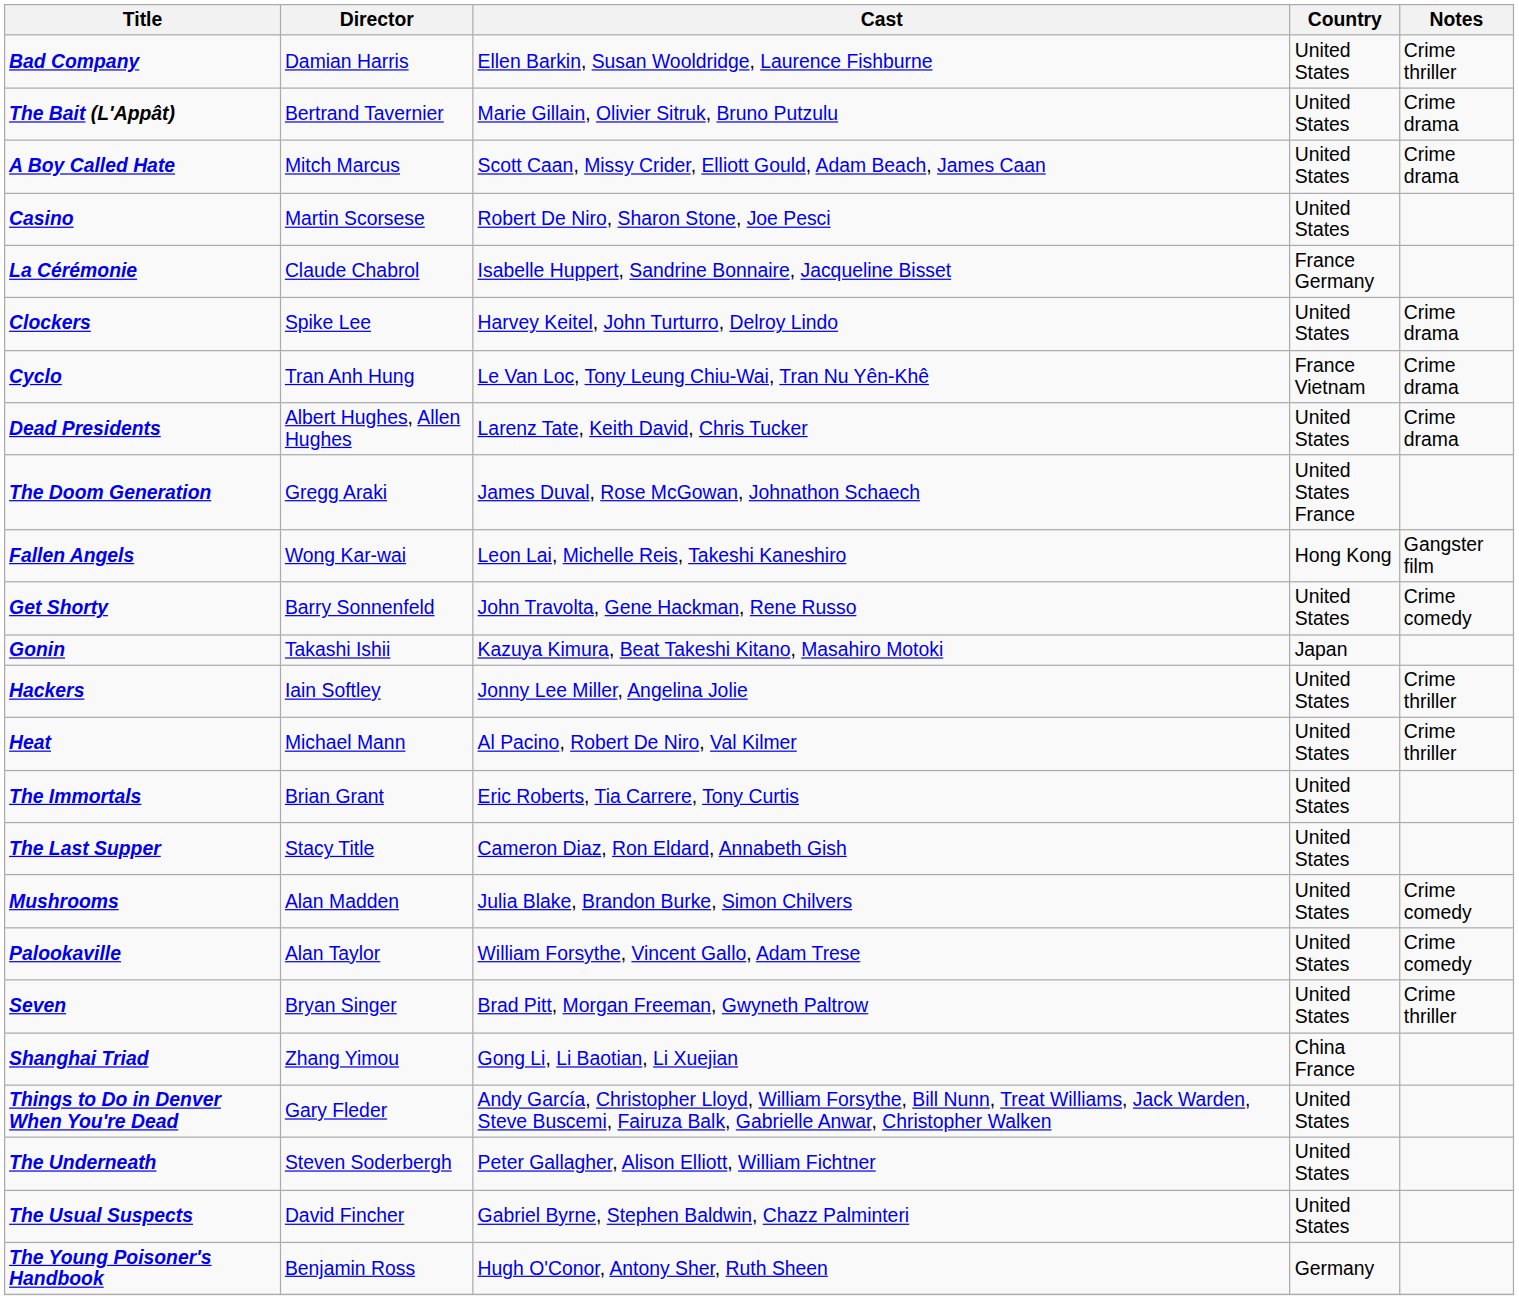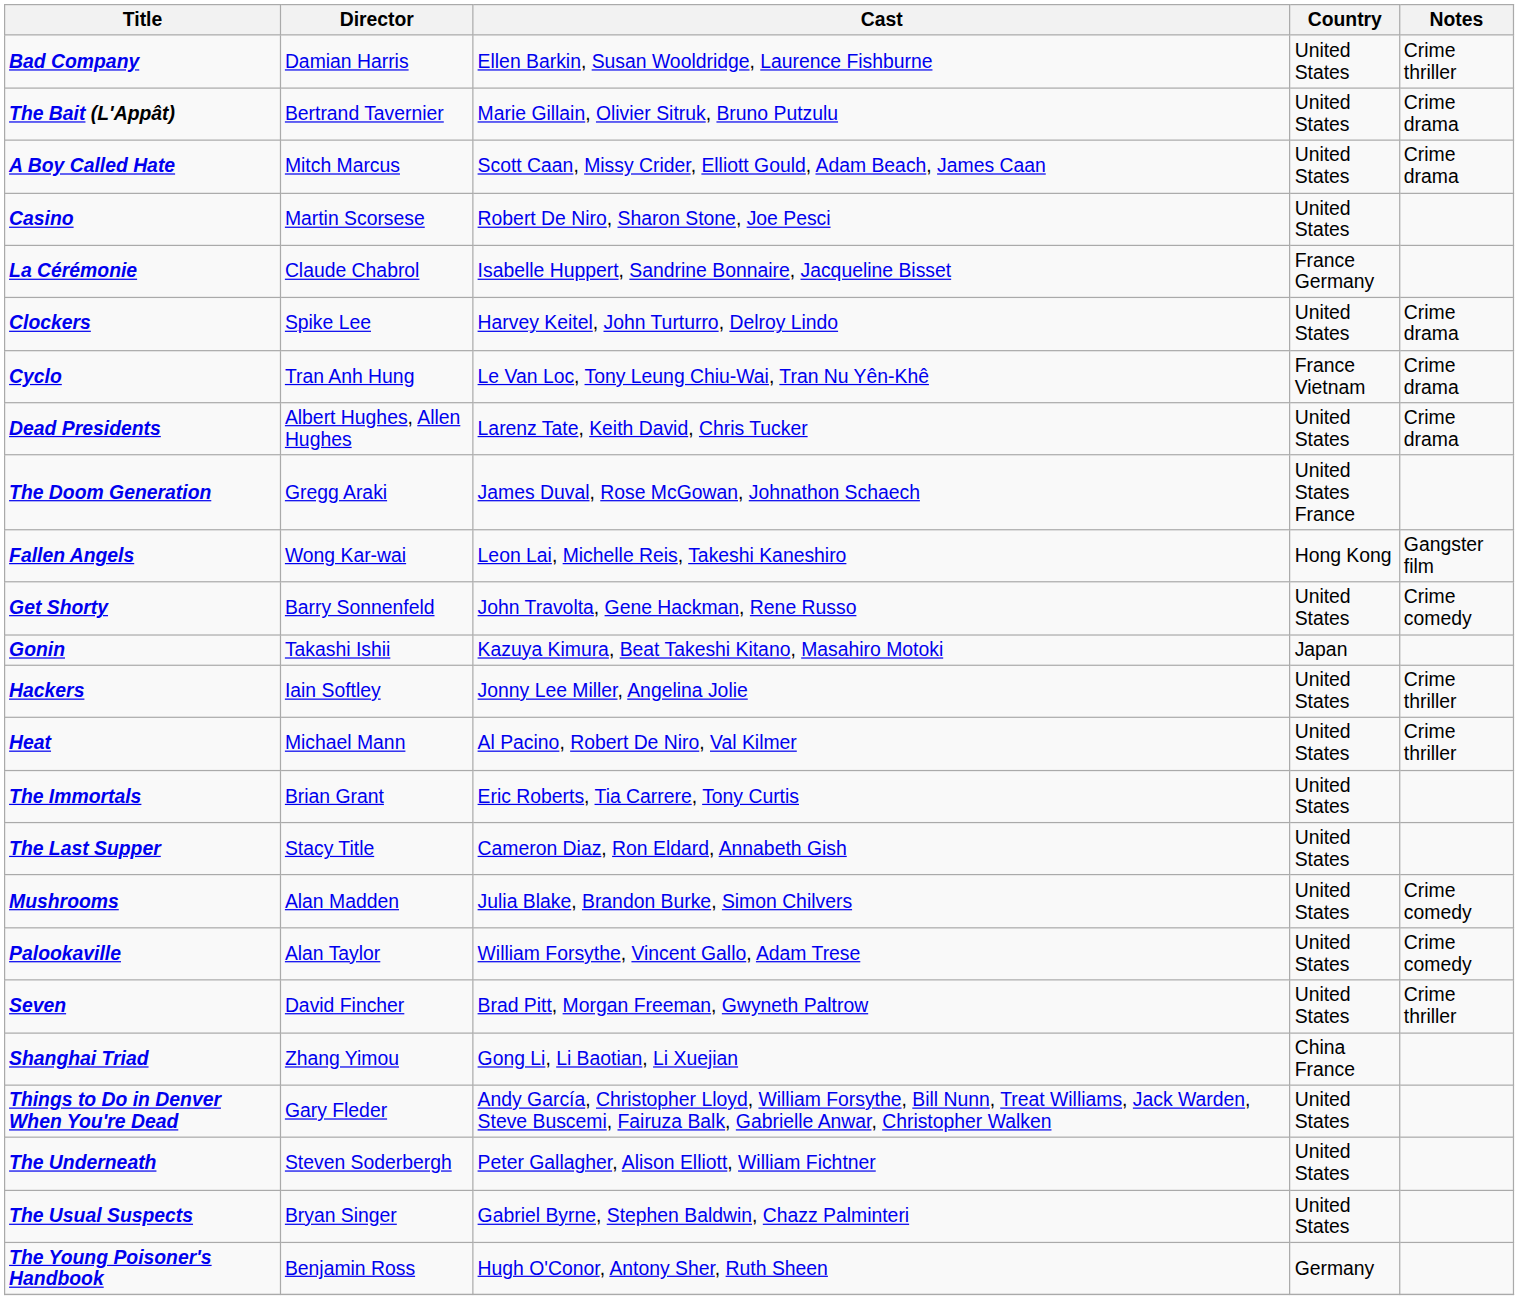Seven | Director: Bryan Singer -> David Fincher
The Usual Suspects | Director: David Fincher -> Bryan Singer
